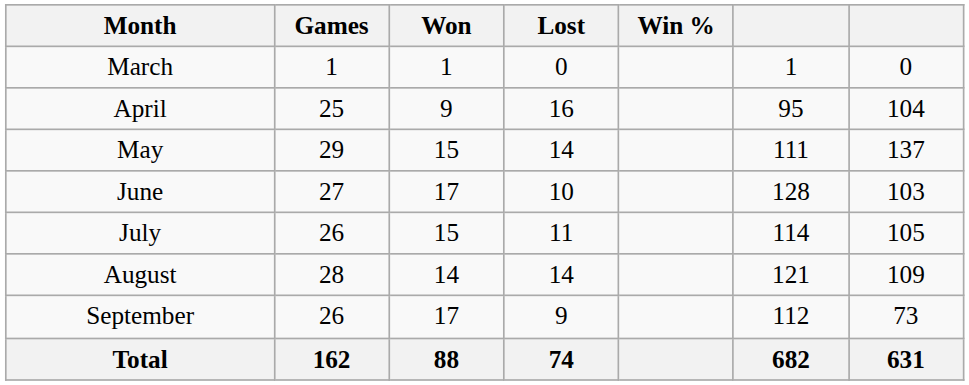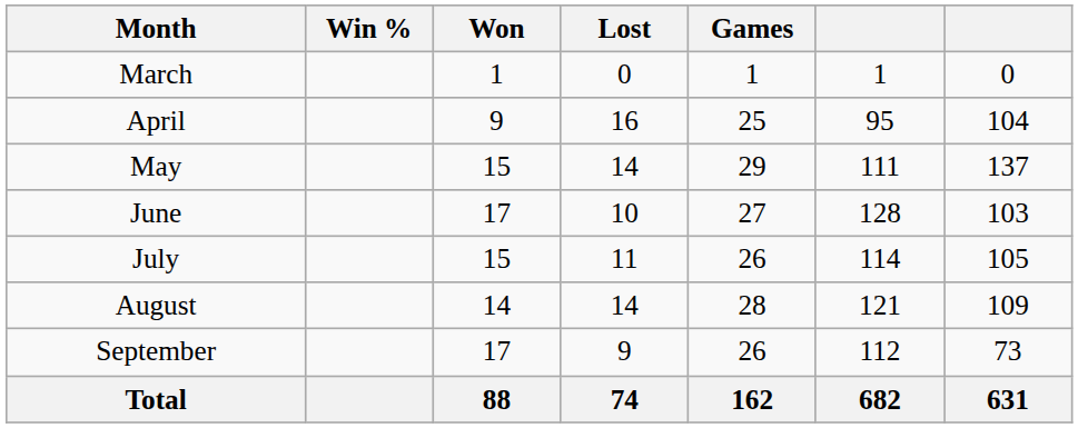columns swapped: Games <-> Win %
